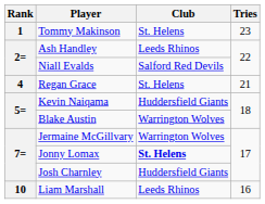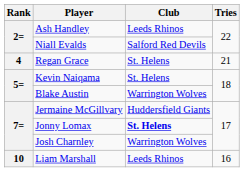- row: 1 | Tommy Makinson | St. Helens | 23
Kevin Naiqama | Club: Huddersfield Giants -> St. Helens
Jermaine McGillvary | Club: Warrington Wolves -> Huddersfield Giants
Josh Charnley | Club: Huddersfield Giants -> Warrington Wolves
